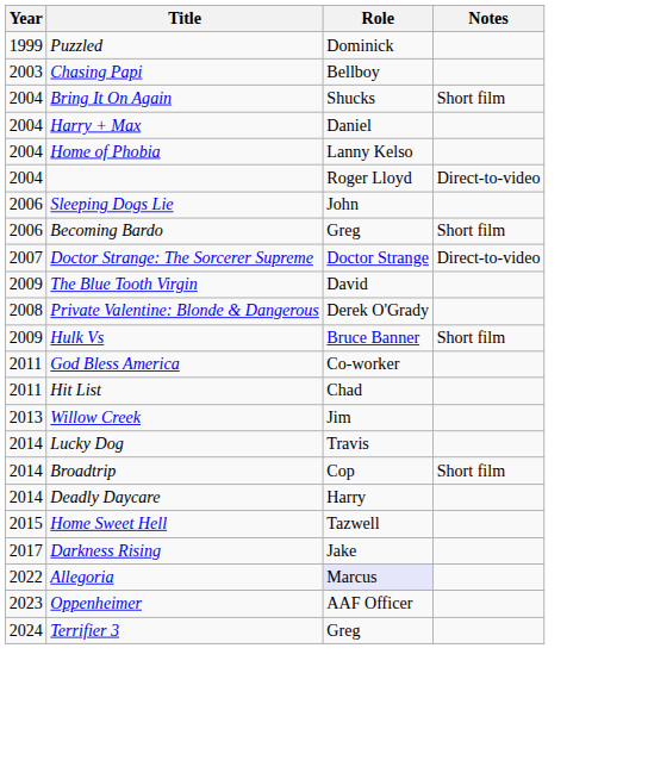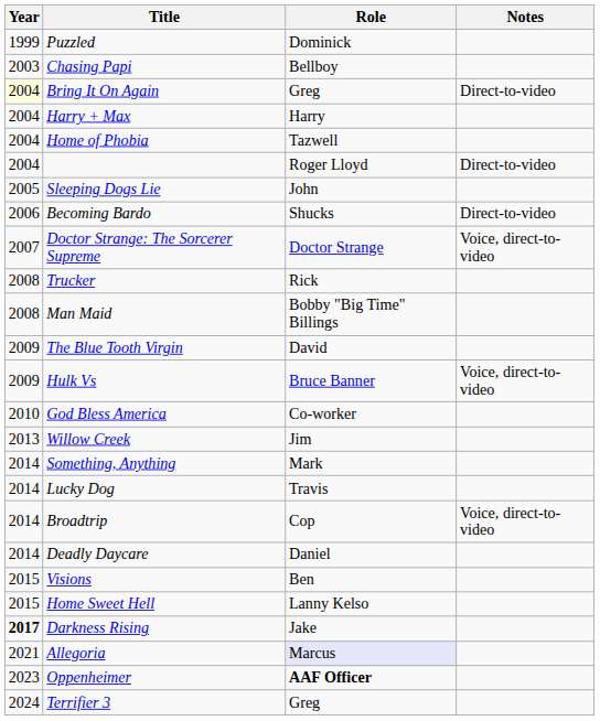Bring It On Again | Year: no background -> lightyellow background
Bring It On Again | Role: Shucks -> Greg
Bring It On Again | Notes: Short film -> Direct-to-video
Harry + Max | Role: Daniel -> Harry
Home of Phobia | Role: Lanny Kelso -> Tazwell
Sleeping Dogs Lie | Year: 2006 -> 2005
Becoming Bardo | Role: Greg -> Shucks
Becoming Bardo | Notes: Short film -> Direct-to-video
Doctor Strange: The Sorcerer Supreme | Notes: Direct-to-video -> Voice, direct-to-video
+ row: 2008 | Trucker | Rick
+ row: 2008 | Man Maid | Bobby "Big Time" Billings
- row: 2008 | Private Valentine: Blonde & Dangerous | Derek O'Grady
Hulk Vs | Notes: Short film -> Voice, direct-to-video
God Bless America | Year: 2011 -> 2010
- row: 2011 | Hit List | Chad
+ row: 2014 | Something, Anything | Mark
Broadtrip | Notes: Short film -> Voice, direct-to-video
Deadly Daycare | Role: Harry -> Daniel
+ row: 2015 | Visions | Ben
Home Sweet Hell | Role: Tazwell -> Lanny Kelso
Darkness Rising | Year: normal -> bold
Allegoria | Year: 2022 -> 2021
Oppenheimer | Role: normal -> bold
